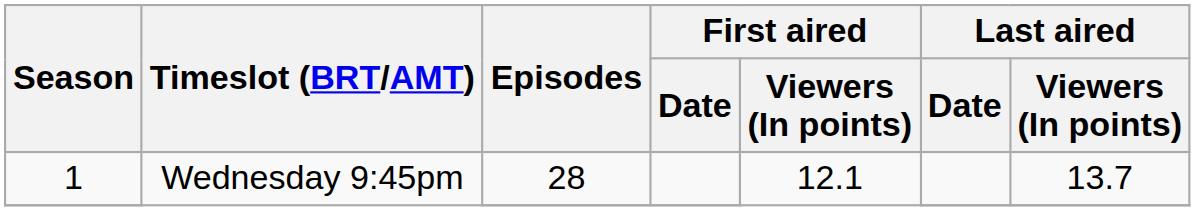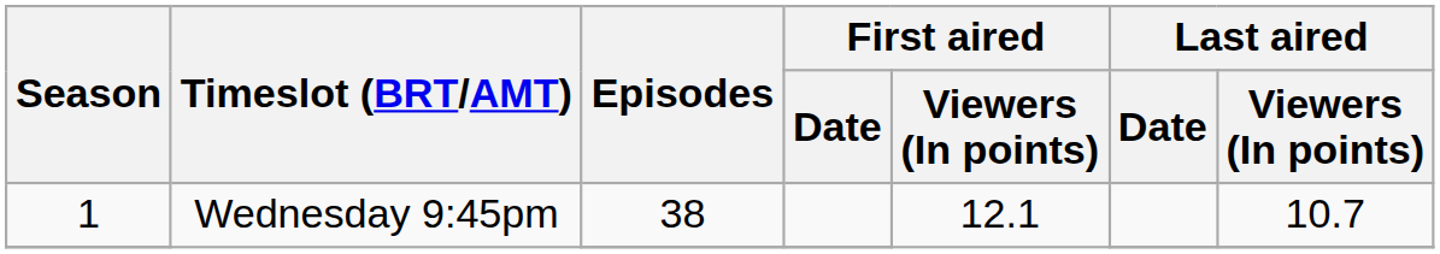1 / Wednesday 9:45pm | Episodes: 28 -> 38
1 / Wednesday 9:45pm | Last aired / Viewers (In points): 13.7 -> 10.7
